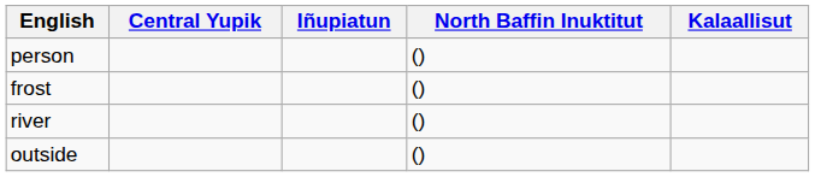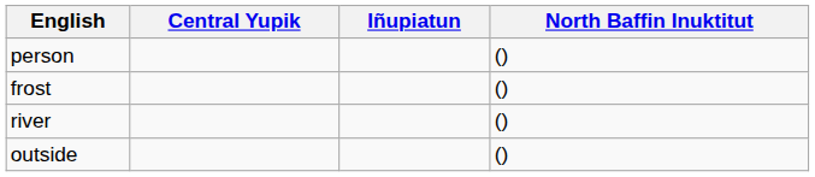- column: Kalaallisut
